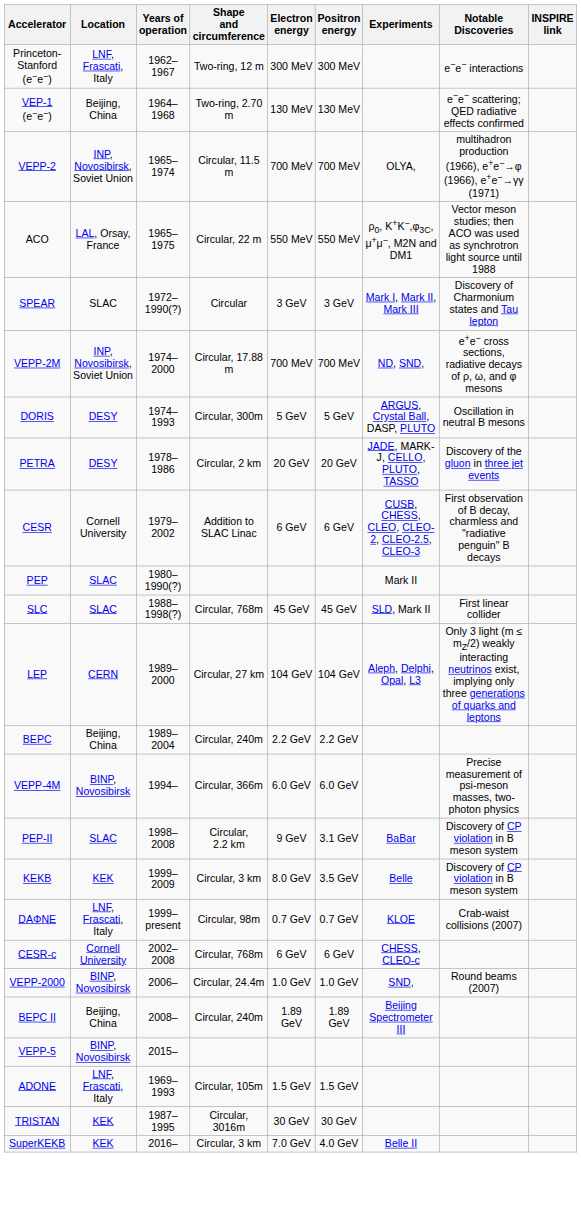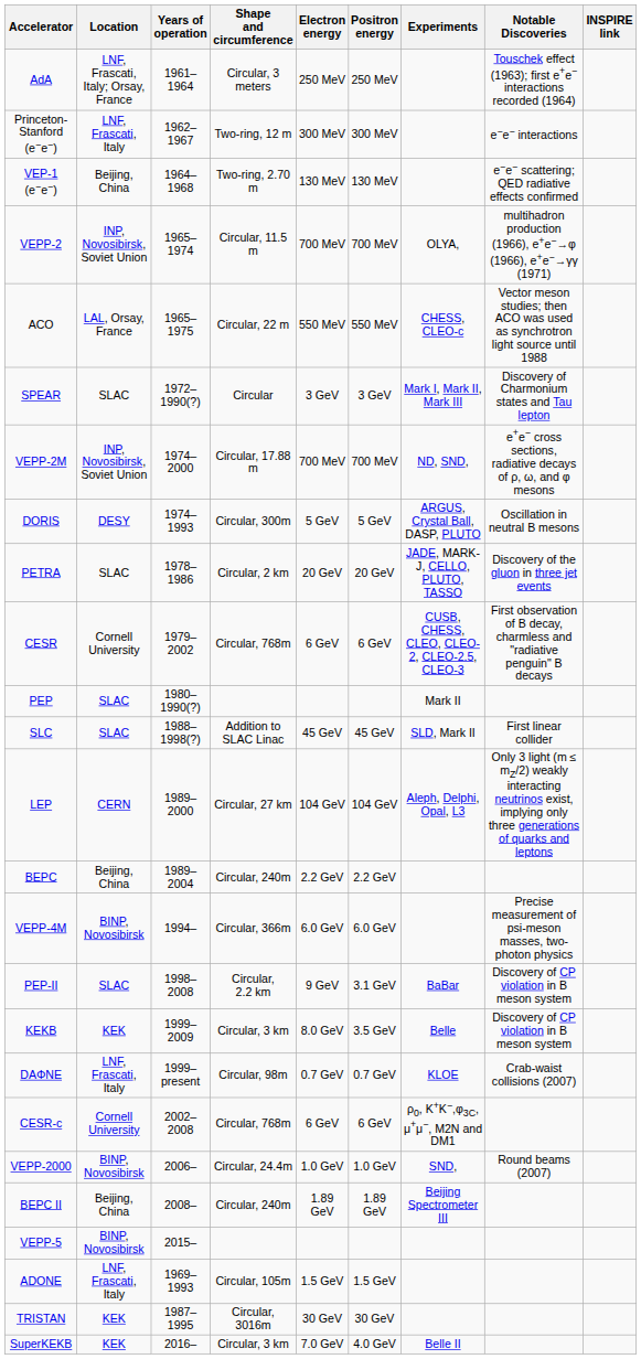+ row: AdA | LNF, Frascati, Italy; Orsay, France | 1961–1964 | Circular, 3 meters | 250 MeV | 250 MeV | Touschek effect (1963); first e+e− interactions recorded (1964)
ACO | Experiments: ρ0, K+K−,φ3C, μ+μ−, M2N and DM1 -> CHESS, CLEO-c
PETRA | Location: DESY -> SLAC
CESR | Shape and circumference: Addition to SLAC Linac -> Circular, 768m
SLC | Shape and circumference: Circular, 768m -> Addition to SLAC Linac
CESR-c | Experiments: CHESS, CLEO-c -> ρ0, K+K−,φ3C, μ+μ−, M2N and DM1
